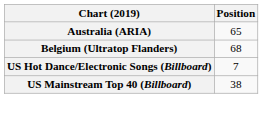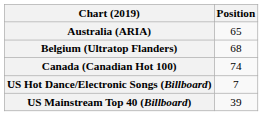+ row: Canada (Canadian Hot 100) | 74
US Mainstream Top 40 (Billboard) | Position: 38 -> 39
